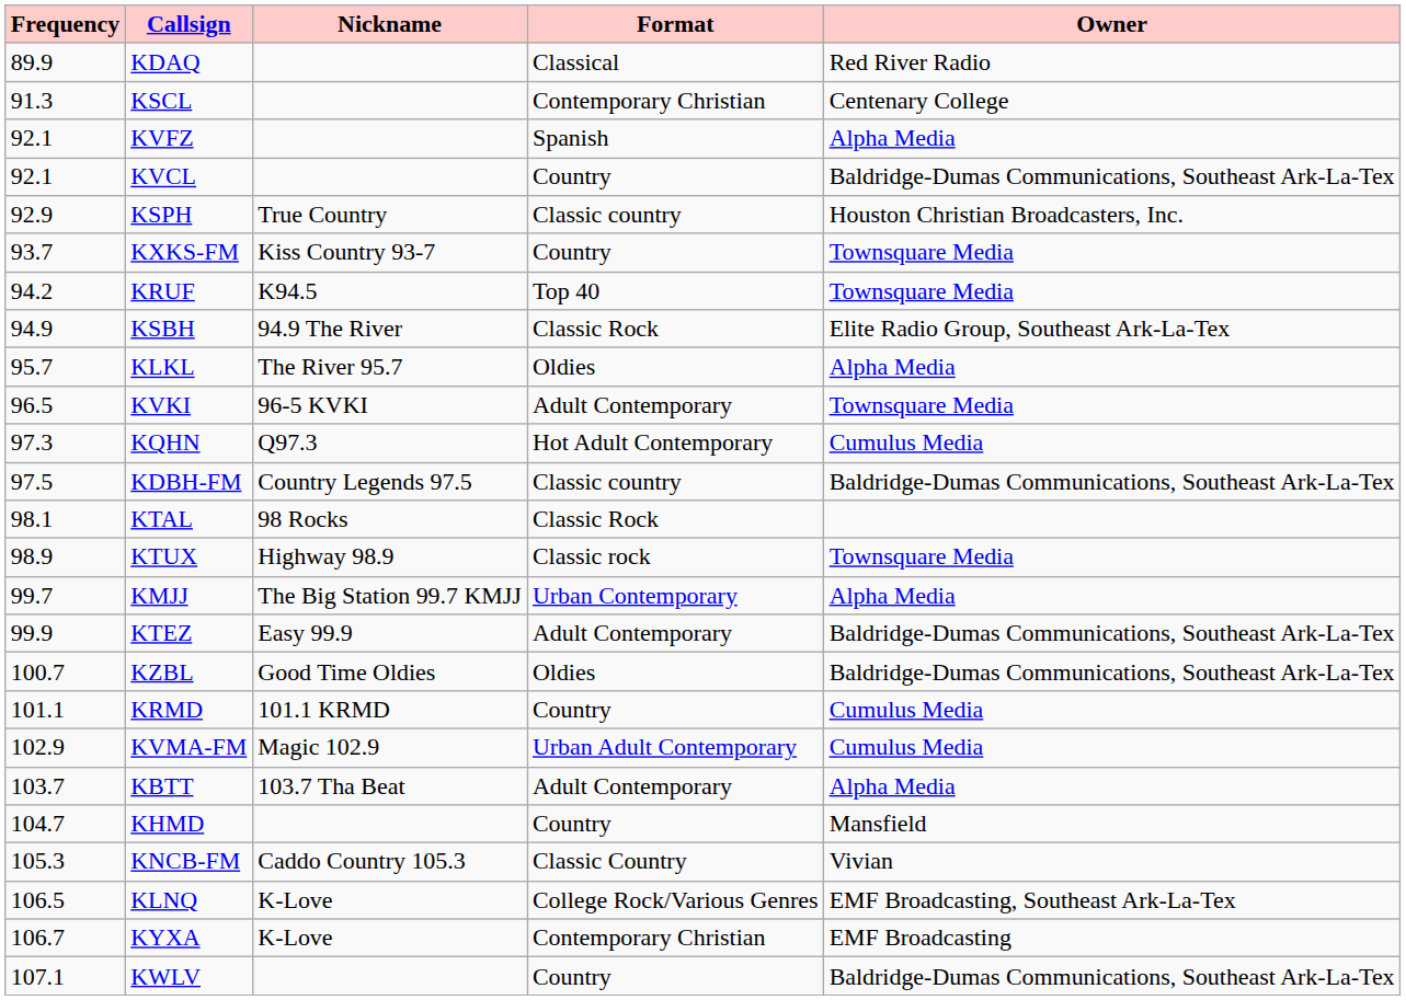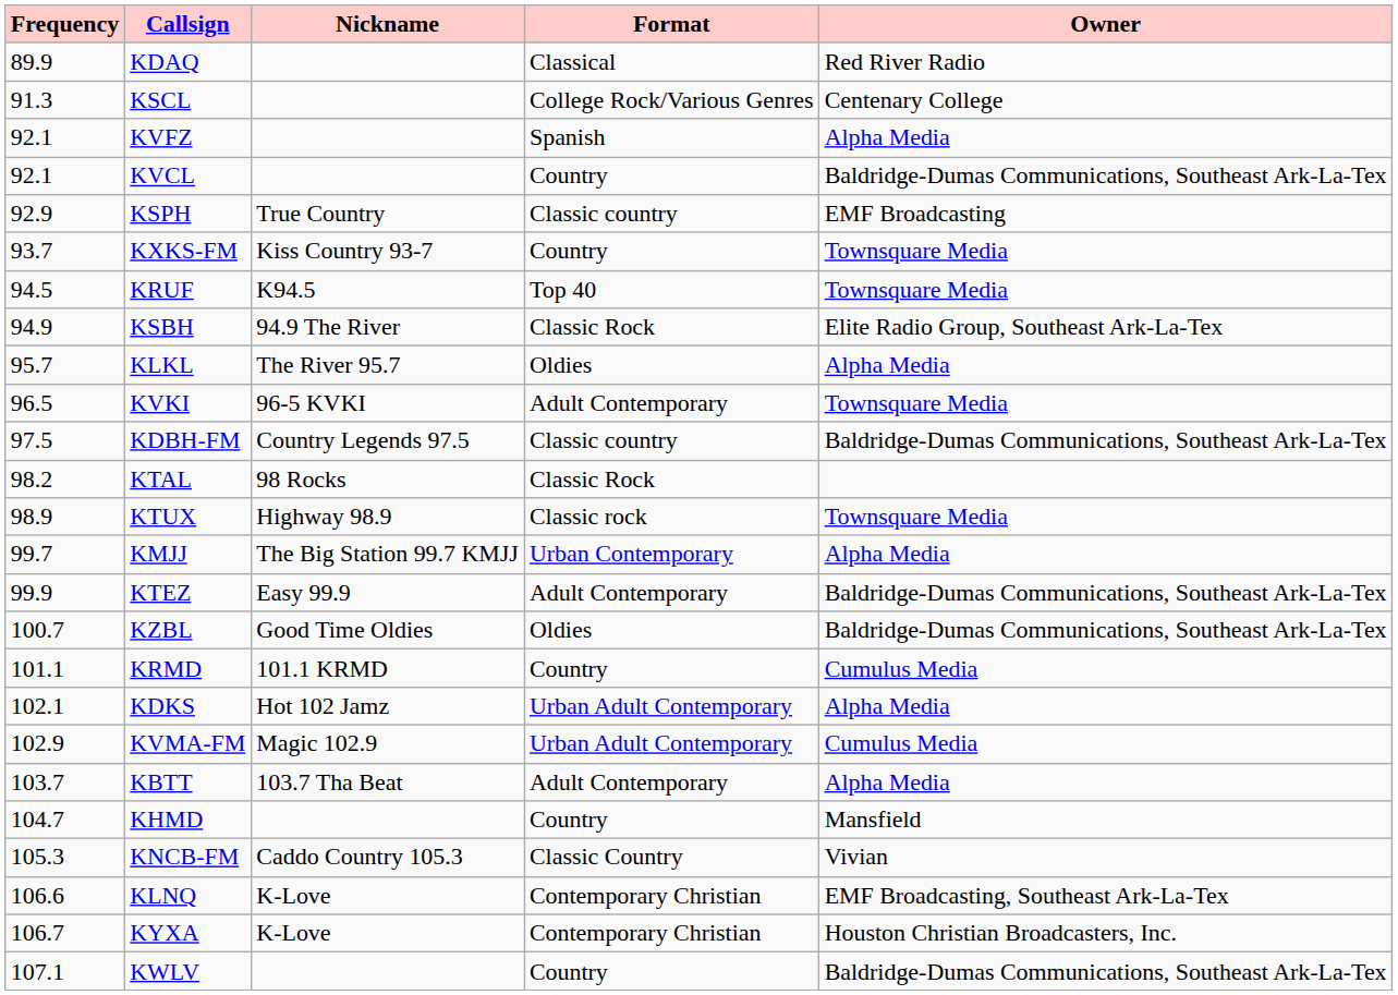KSCL | Format: Contemporary Christian -> College Rock/Various Genres
KSPH | Owner: Houston Christian Broadcasters, Inc. -> EMF Broadcasting
KRUF | Frequency: 94.2 -> 94.5
- row: 97.3 | KQHN | Q97.3 | Hot Adult Contemporary | Cumulus Media
KTAL | Frequency: 98.1 -> 98.2
+ row: 102.1 | KDKS | Hot 102 Jamz | Urban Adult Contemporary | Alpha Media
KLNQ | Frequency: 106.5 -> 106.6
KLNQ | Format: College Rock/Various Genres -> Contemporary Christian
KYXA | Owner: EMF Broadcasting -> Houston Christian Broadcasters, Inc.
